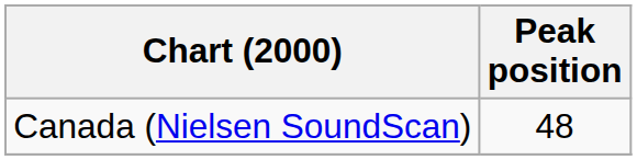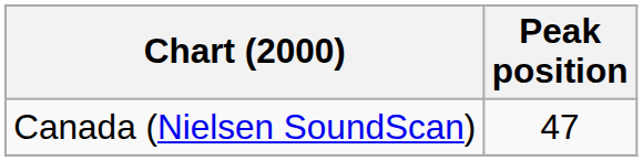Canada (Nielsen SoundScan) | Peak position: 48 -> 47
